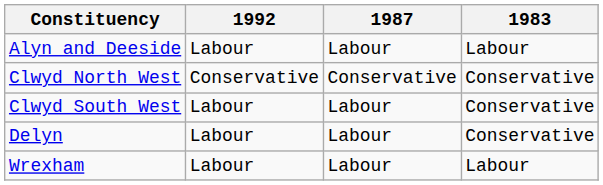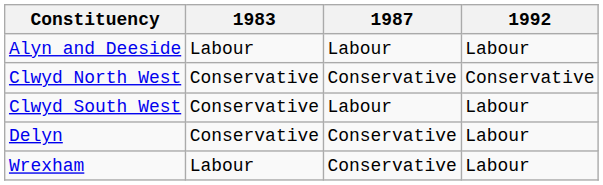columns swapped: 1983 <-> 1992
Delyn | 1987: Labour -> Conservative
Wrexham | 1987: Labour -> Conservative
